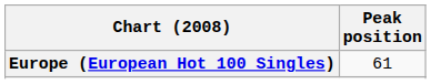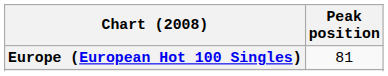Europe (European Hot 100 Singles) | Peak position: 61 -> 81
